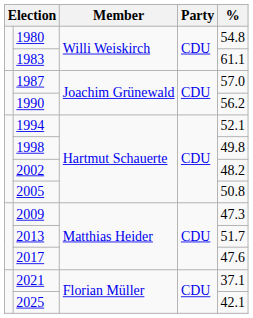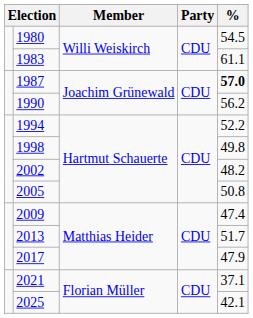1980 | %: 54.8 -> 54.5
1987 | %: normal -> bold
1994 | %: 52.1 -> 52.2
2009 | %: 47.3 -> 47.4
2017 | %: 47.6 -> 47.9
